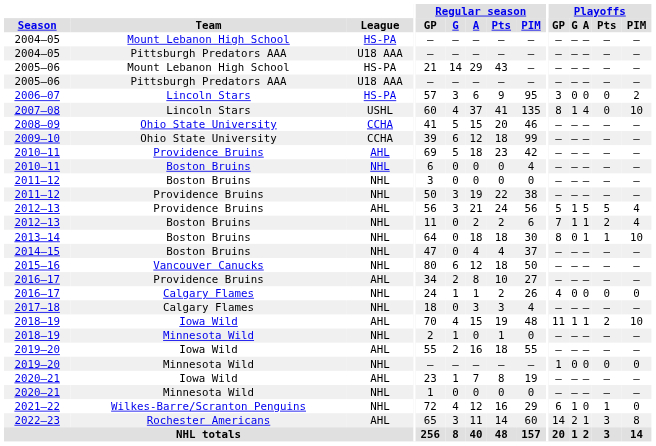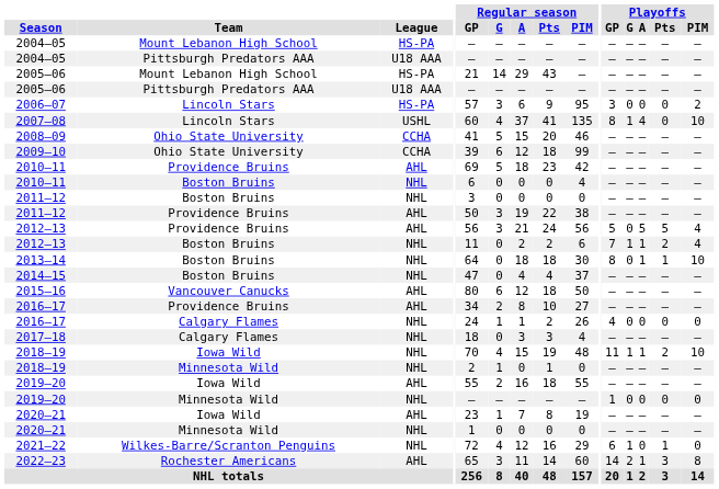2011–12 / Providence Bruins | League: NHL -> AHL
2012–13 / Providence Bruins | Playoffs / G: 1 -> 0
2015–16 | League: NHL -> AHL
2018–19 / Iowa Wild | League: AHL -> NHL
